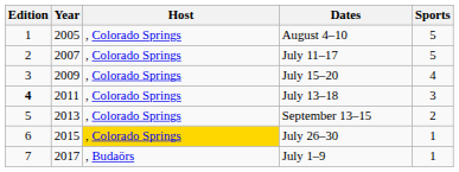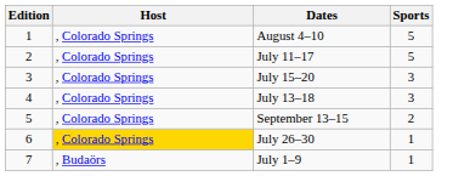- column: Year | 2005 | 2007 | 2009 | 2011 | 2013 | 2015 | 2017
July 15–20 | Sports: 4 -> 3
July 13–18 | Edition: bold -> normal
